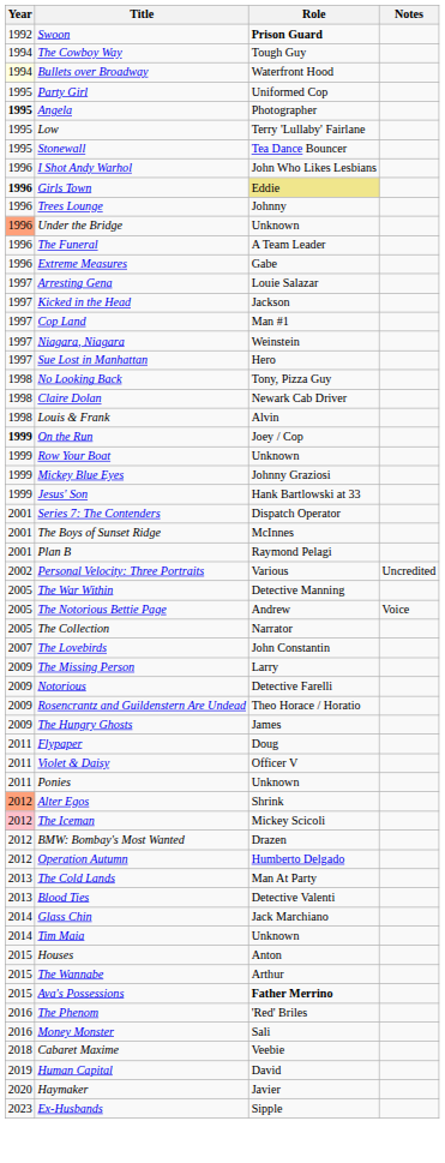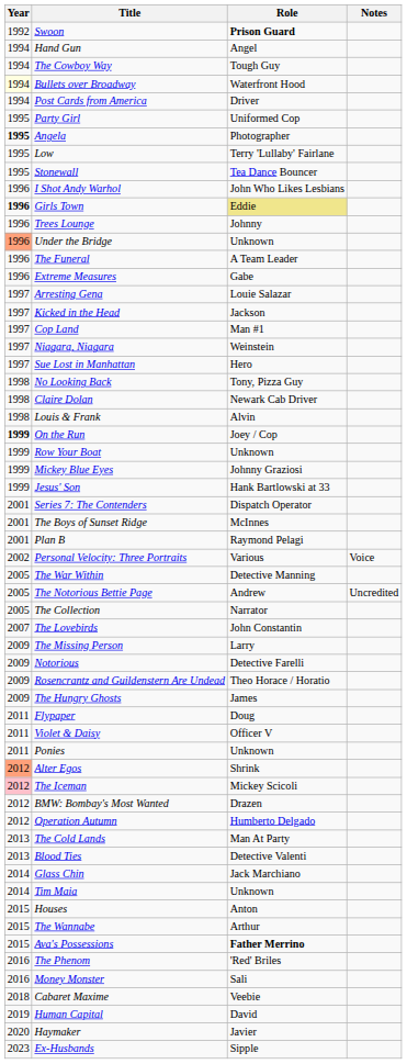+ row: 1994 | Hand Gun | Angel
+ row: 1994 | Post Cards from America | Driver
Personal Velocity: Three Portraits | Notes: Uncredited -> Voice
The Notorious Bettie Page | Notes: Voice -> Uncredited
